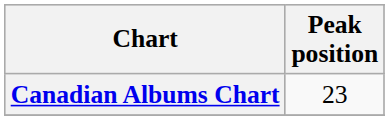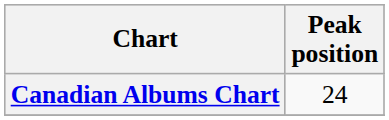Canadian Albums Chart | Peak position: 23 -> 24
